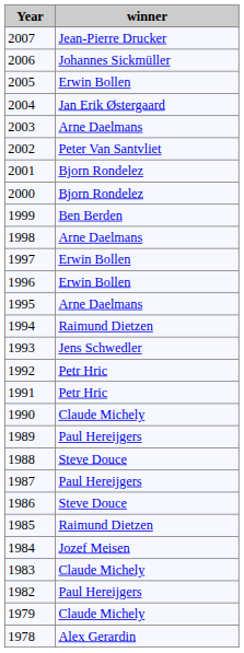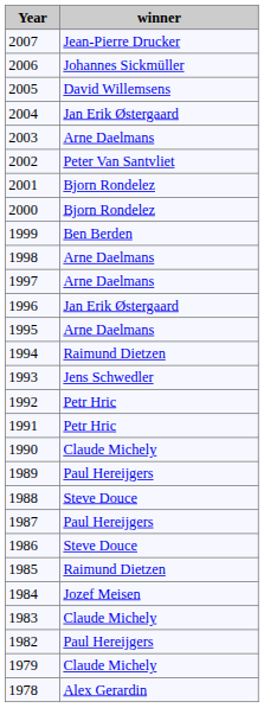2005 | winner: Erwin Bollen -> David Willemsens
1997 | winner: Erwin Bollen -> Arne Daelmans
1996 | winner: Erwin Bollen -> Jan Erik Østergaard
